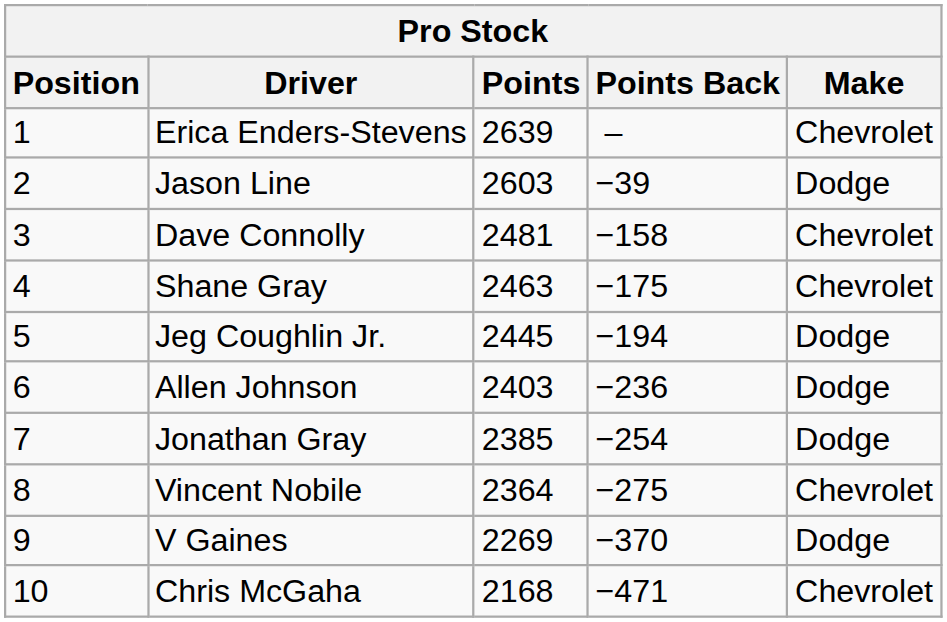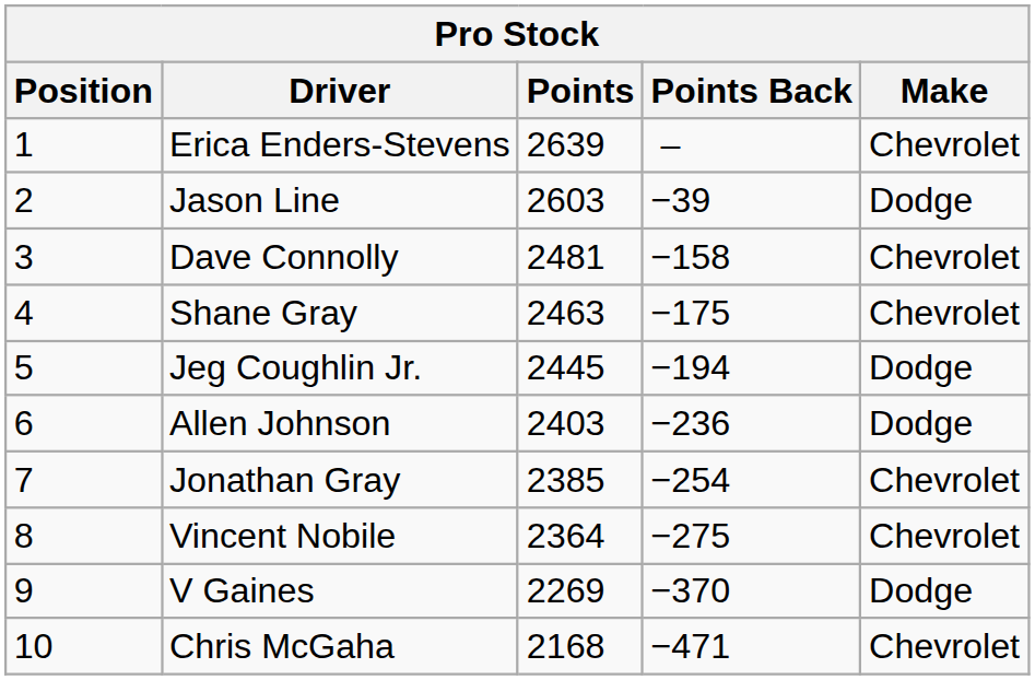Jonathan Gray | Make: Dodge -> Chevrolet
